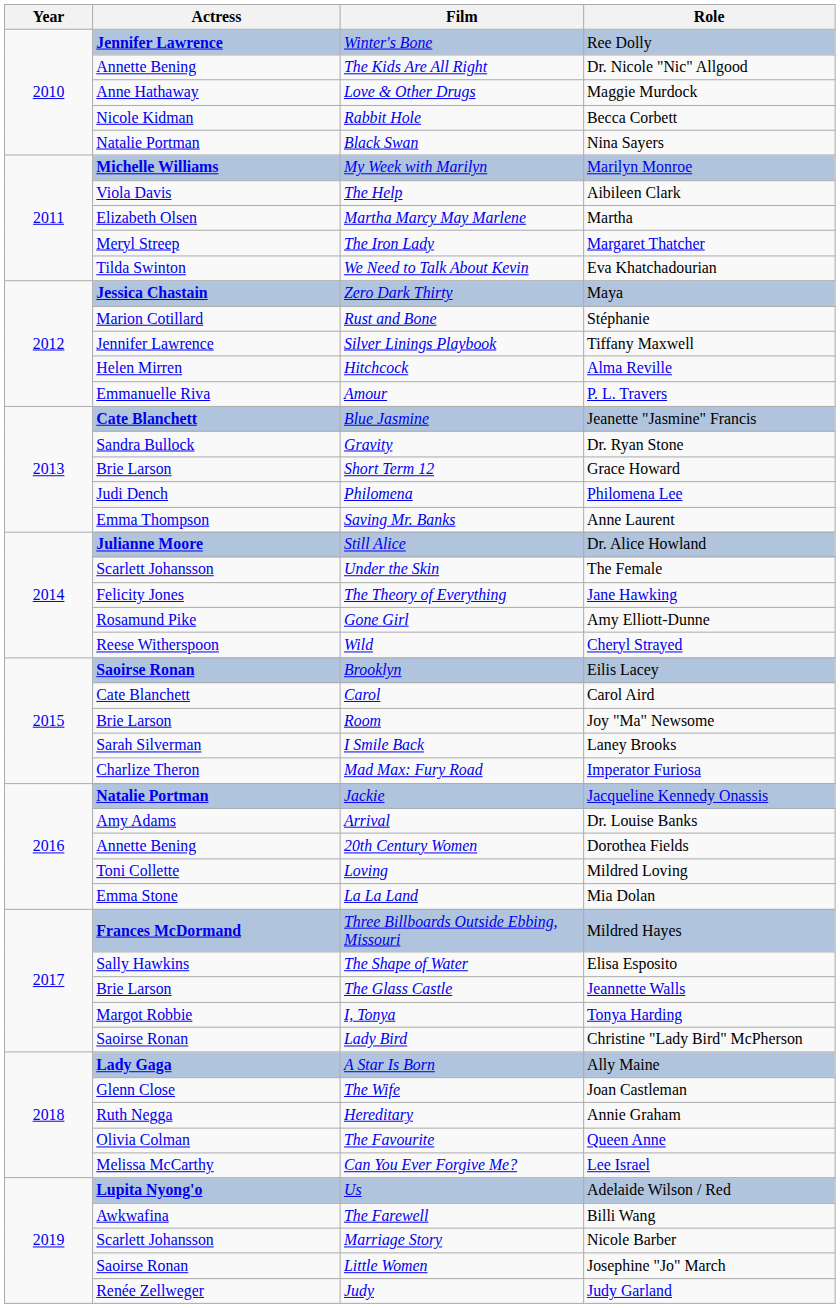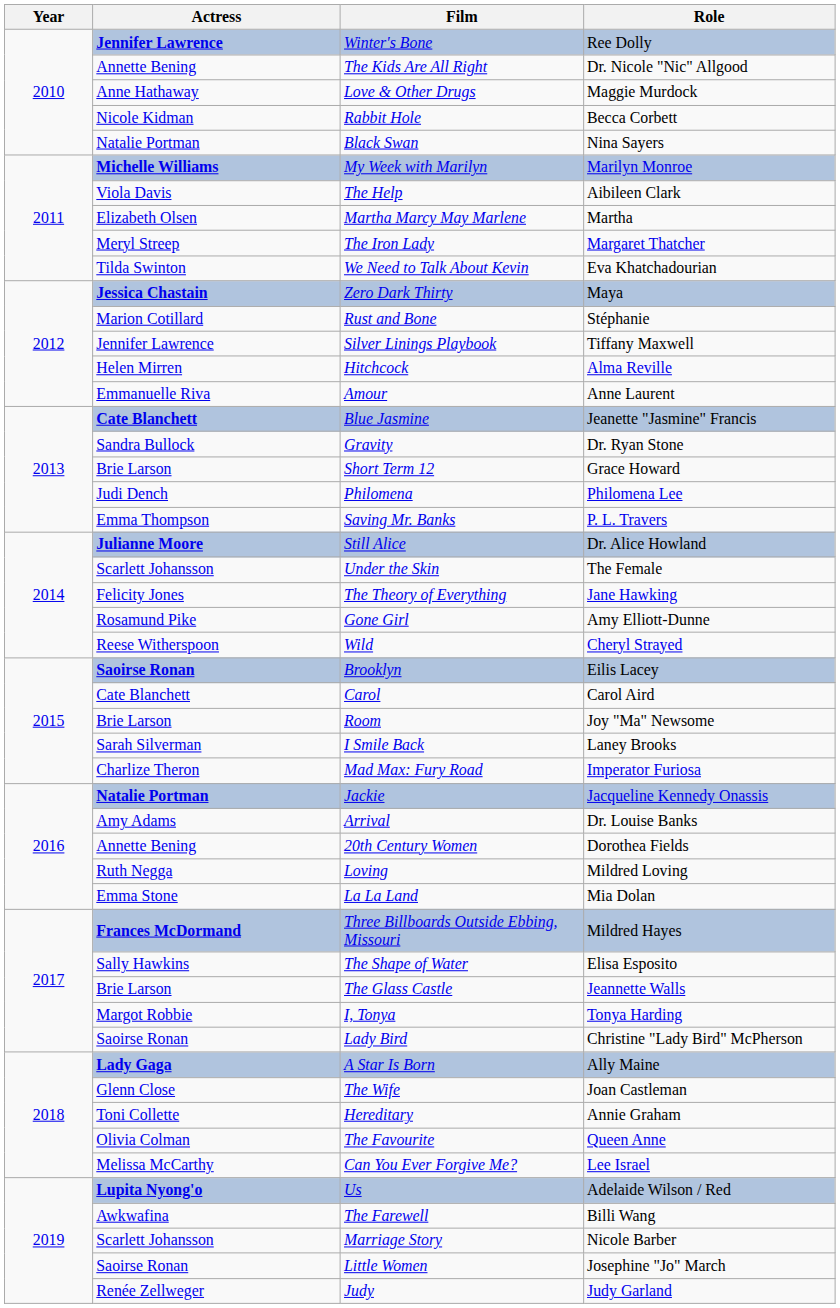Amour | Role: P. L. Travers -> Anne Laurent
Saving Mr. Banks | Role: Anne Laurent -> P. L. Travers
Loving | Actress: Toni Collette -> Ruth Negga
Hereditary | Actress: Ruth Negga -> Toni Collette
